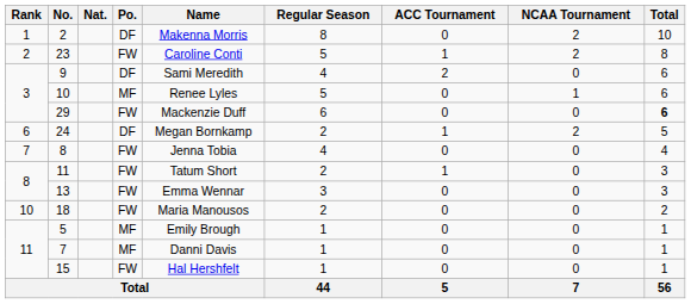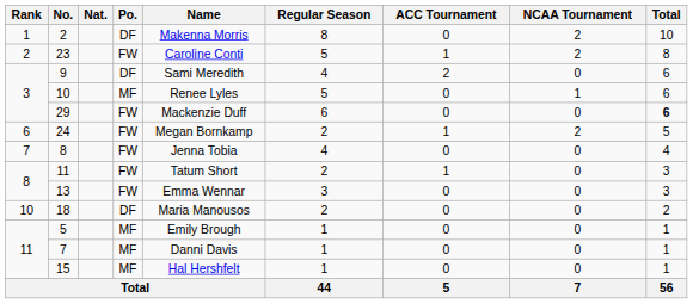24 | Po.: DF -> FW
18 | Po.: FW -> DF
15 | Po.: FW -> MF
